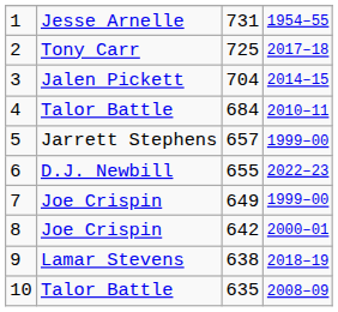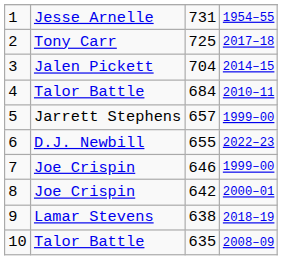7 | column 3: 649 -> 646
